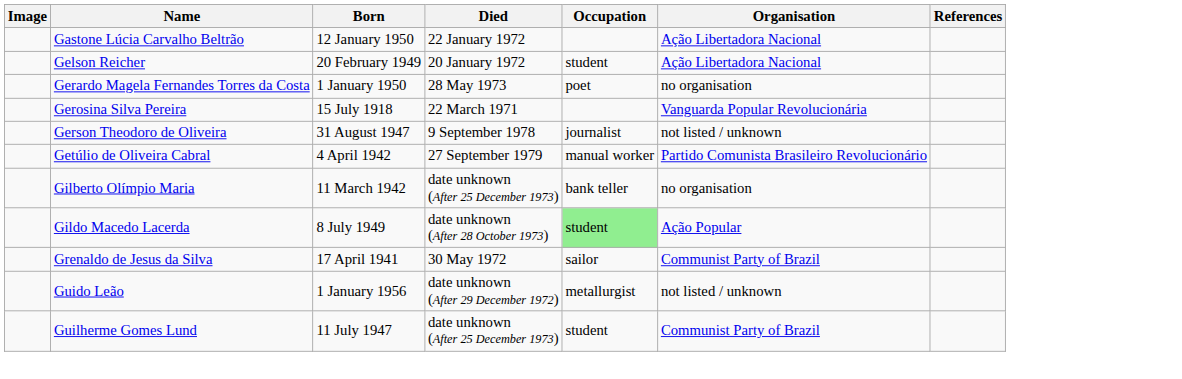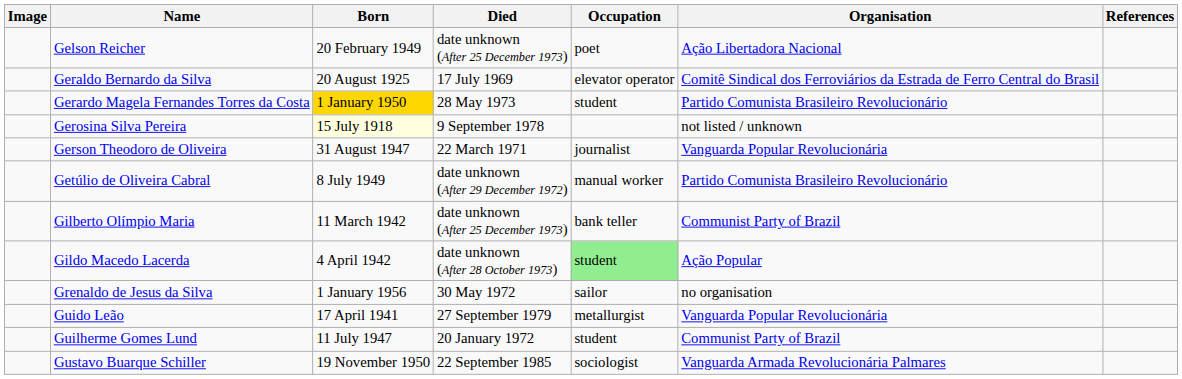- row: Gastone Lúcia Carvalho Beltrão | 12 January 1950 | 22 January 1972 | Ação Libertadora Nacional
Gelson Reicher | Died: 20 January 1972 -> date unknown (After 25 December 1973)
Gelson Reicher | Occupation: student -> poet
+ row: Geraldo Bernardo da Silva | 20 August 1925 | 17 July 1969 | elevator operator | Comitê Sindical dos Ferroviários da Estrada de Ferro Central do Brasil
Gerardo Magela Fernandes Torres da Costa | Born: no background -> gold background
Gerardo Magela Fernandes Torres da Costa | Occupation: poet -> student
Gerardo Magela Fernandes Torres da Costa | Organisation: no organisation -> Partido Comunista Brasileiro Revolucionário
Gerosina Silva Pereira | Born: no background -> lightyellow background
Gerosina Silva Pereira | Died: 22 March 1971 -> 9 September 1978
Gerosina Silva Pereira | Organisation: Vanguarda Popular Revolucionária -> not listed / unknown
Gerson Theodoro de Oliveira | Died: 9 September 1978 -> 22 March 1971
Gerson Theodoro de Oliveira | Organisation: not listed / unknown -> Vanguarda Popular Revolucionária
Getúlio de Oliveira Cabral | Born: 4 April 1942 -> 8 July 1949
Getúlio de Oliveira Cabral | Died: 27 September 1979 -> date unknown (After 29 December 1972)
Gilberto Olímpio Maria | Organisation: no organisation -> Communist Party of Brazil
Gildo Macedo Lacerda | Born: 8 July 1949 -> 4 April 1942
Grenaldo de Jesus da Silva | Born: 17 April 1941 -> 1 January 1956
Grenaldo de Jesus da Silva | Organisation: Communist Party of Brazil -> no organisation
Guido Leão | Born: 1 January 1956 -> 17 April 1941
Guido Leão | Died: date unknown (After 29 December 1972) -> 27 September 1979
Guido Leão | Organisation: not listed / unknown -> Vanguarda Popular Revolucionária
Guilherme Gomes Lund | Died: date unknown (After 25 December 1973) -> 20 January 1972
+ row: Gustavo Buarque Schiller | 19 November 1950 | 22 September 1985 | sociologist | Vanguarda Armada Revolucionária Palmares
